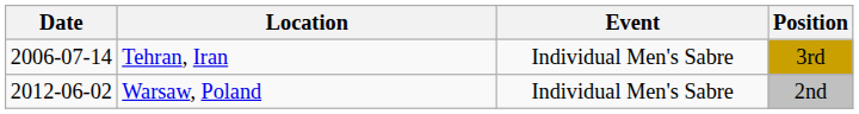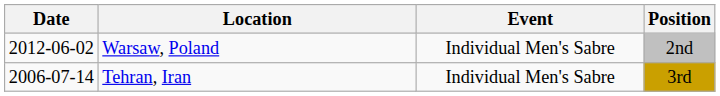rows swapped: Tehran, Iran <-> Warsaw, Poland
